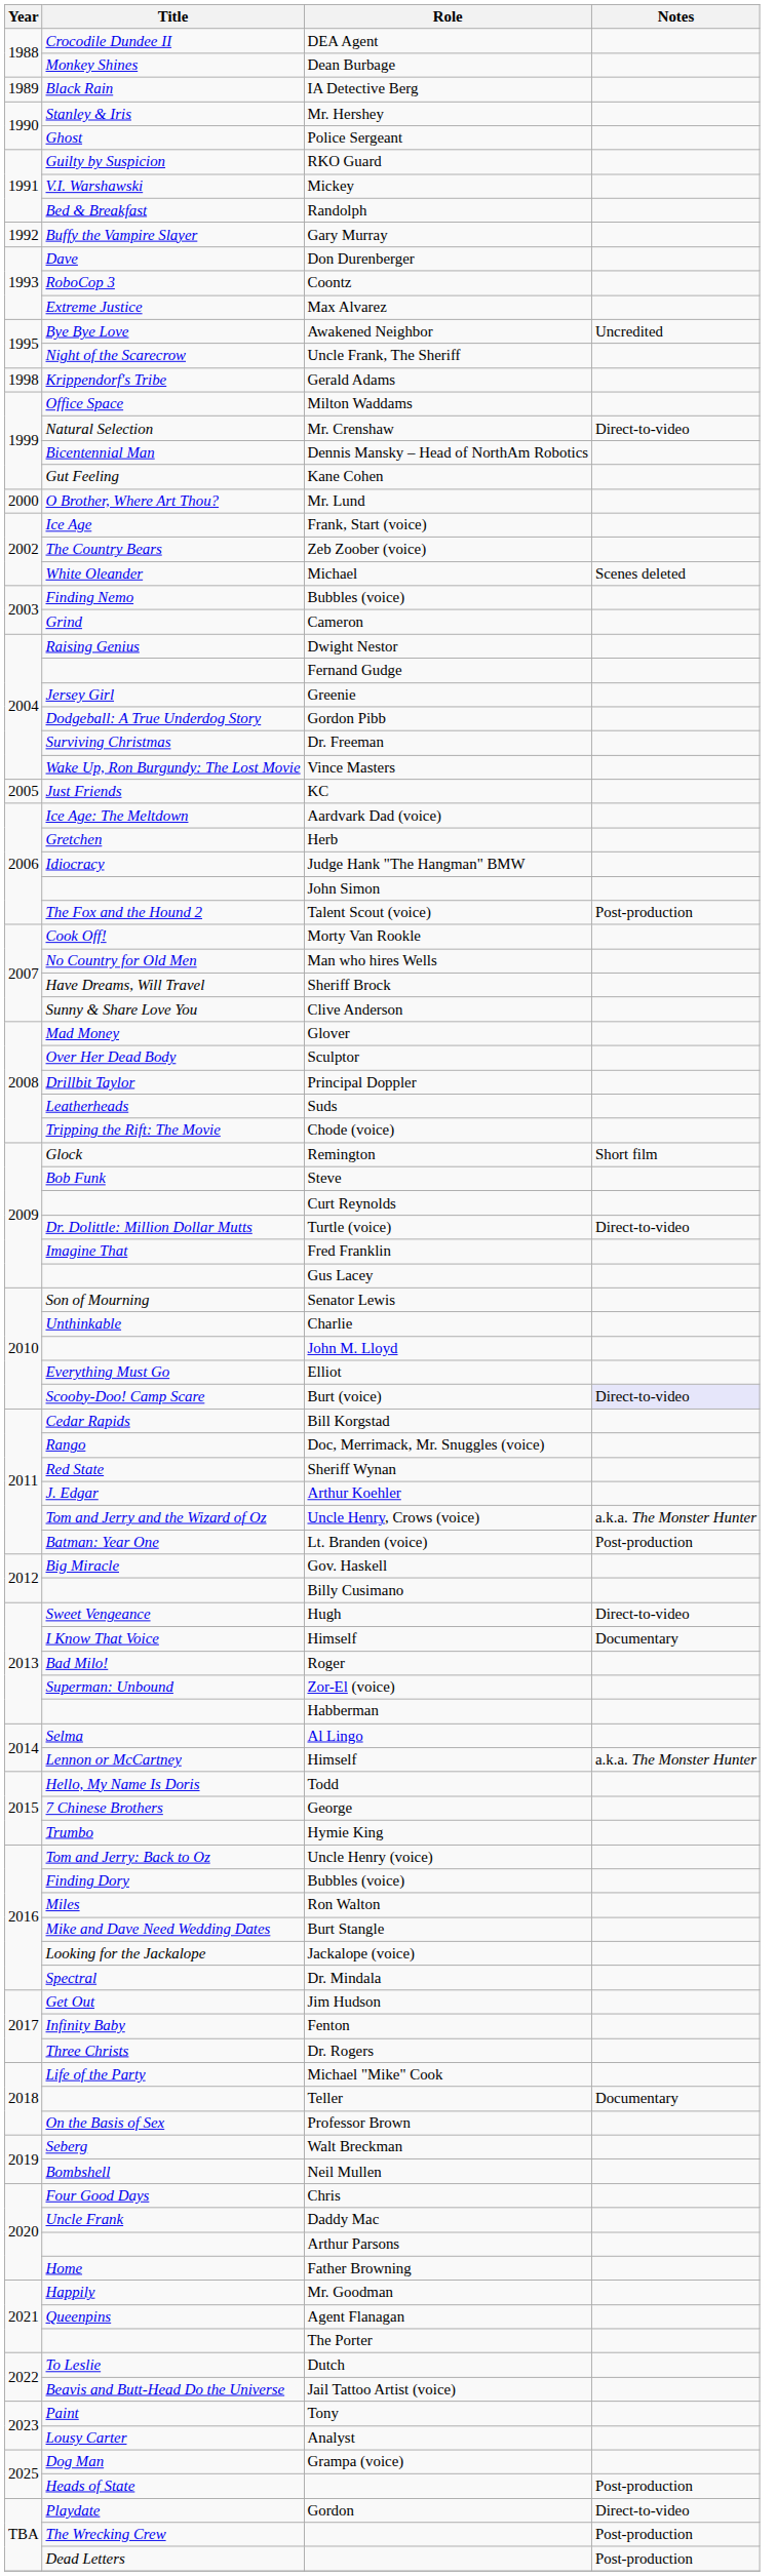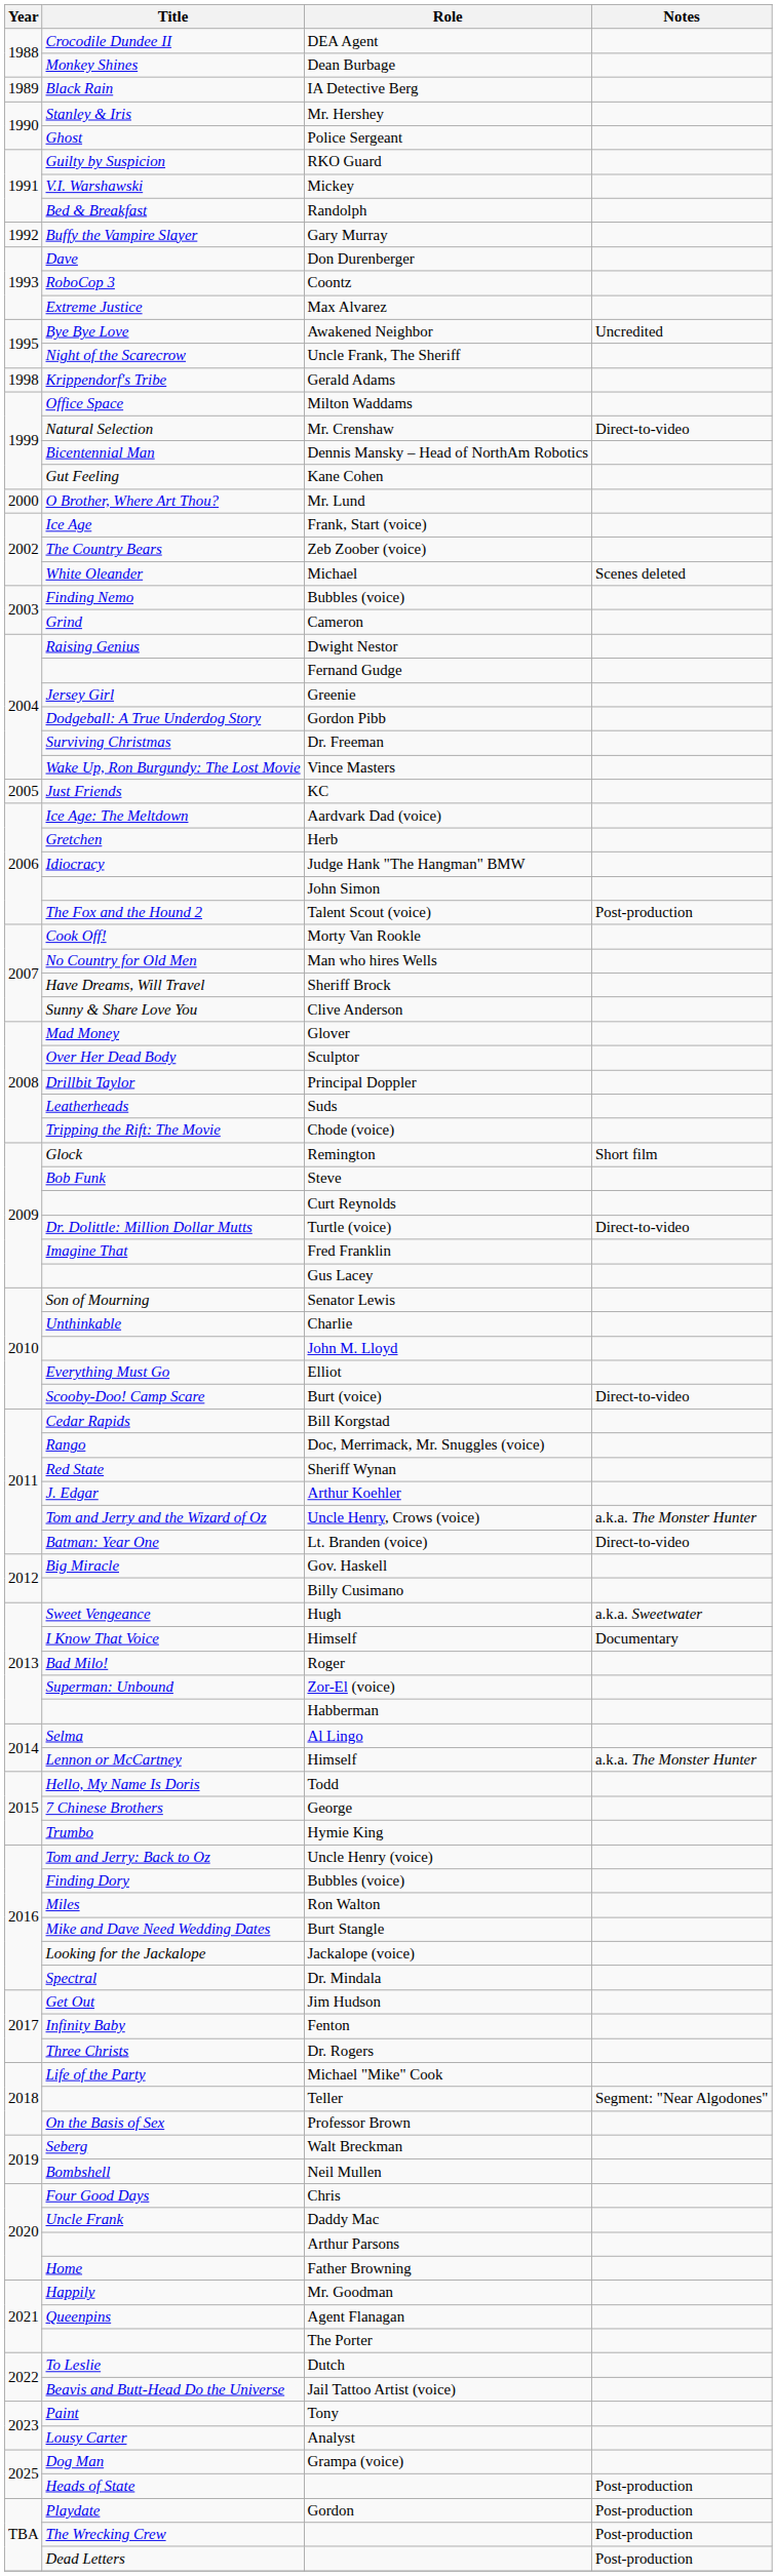Burt (voice) | Notes: lavender background -> no background
Lt. Branden (voice) | Notes: Post-production -> Direct-to-video
Hugh | Notes: Direct-to-video -> a.k.a. Sweetwater
Teller | Notes: Documentary -> Segment: "Near Algodones"
Gordon | Notes: Direct-to-video -> Post-production
